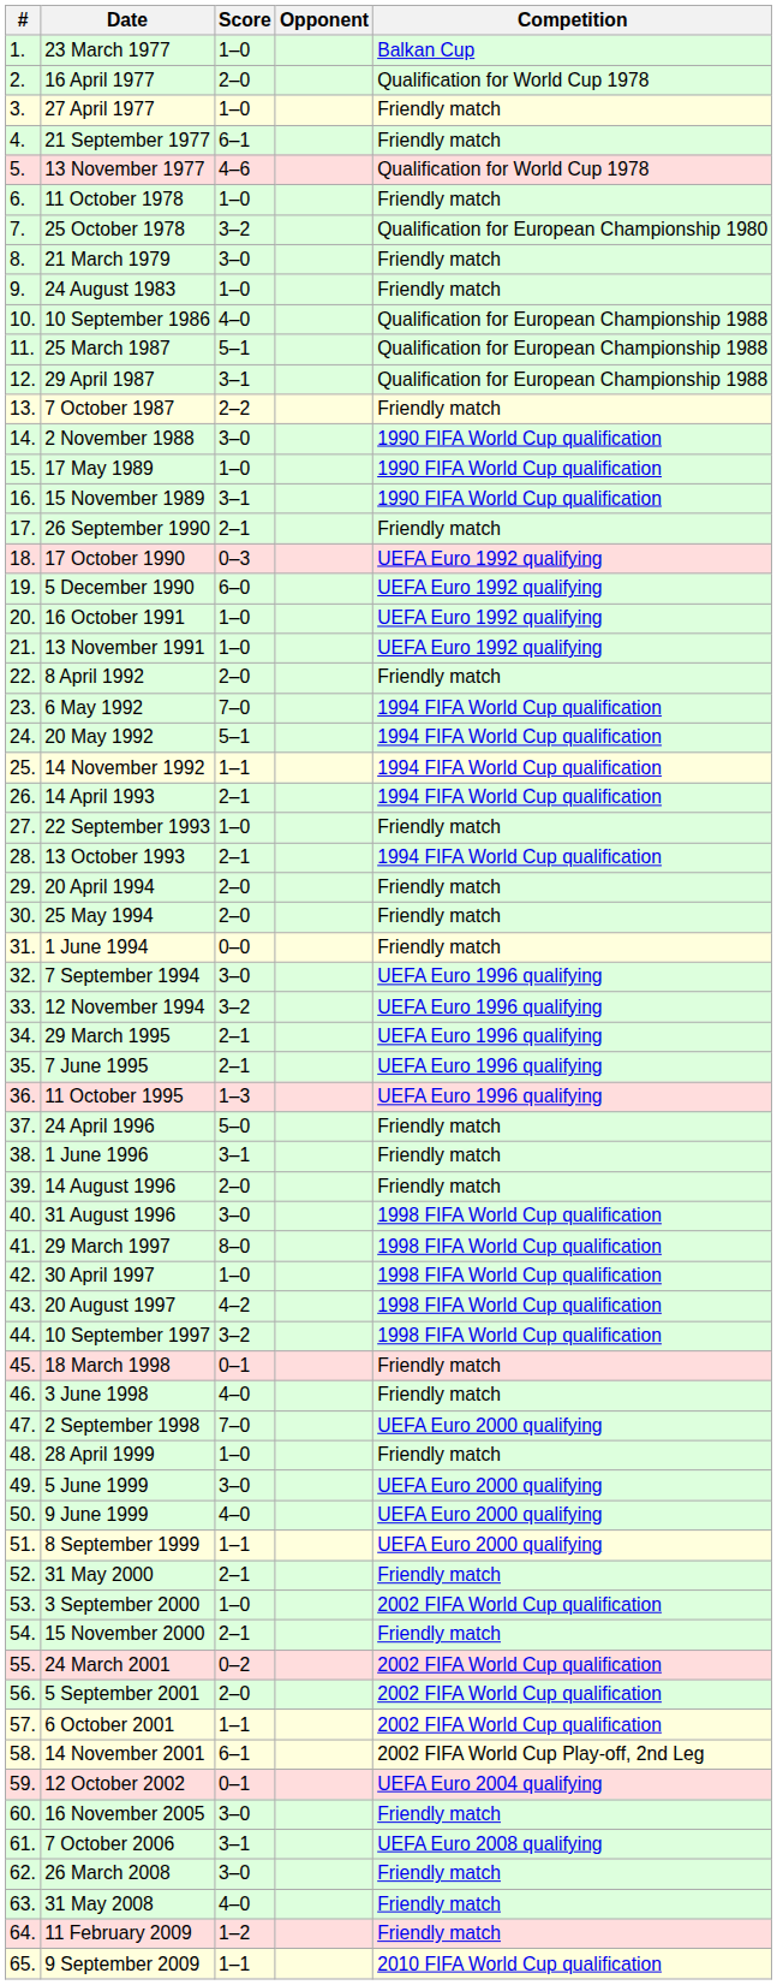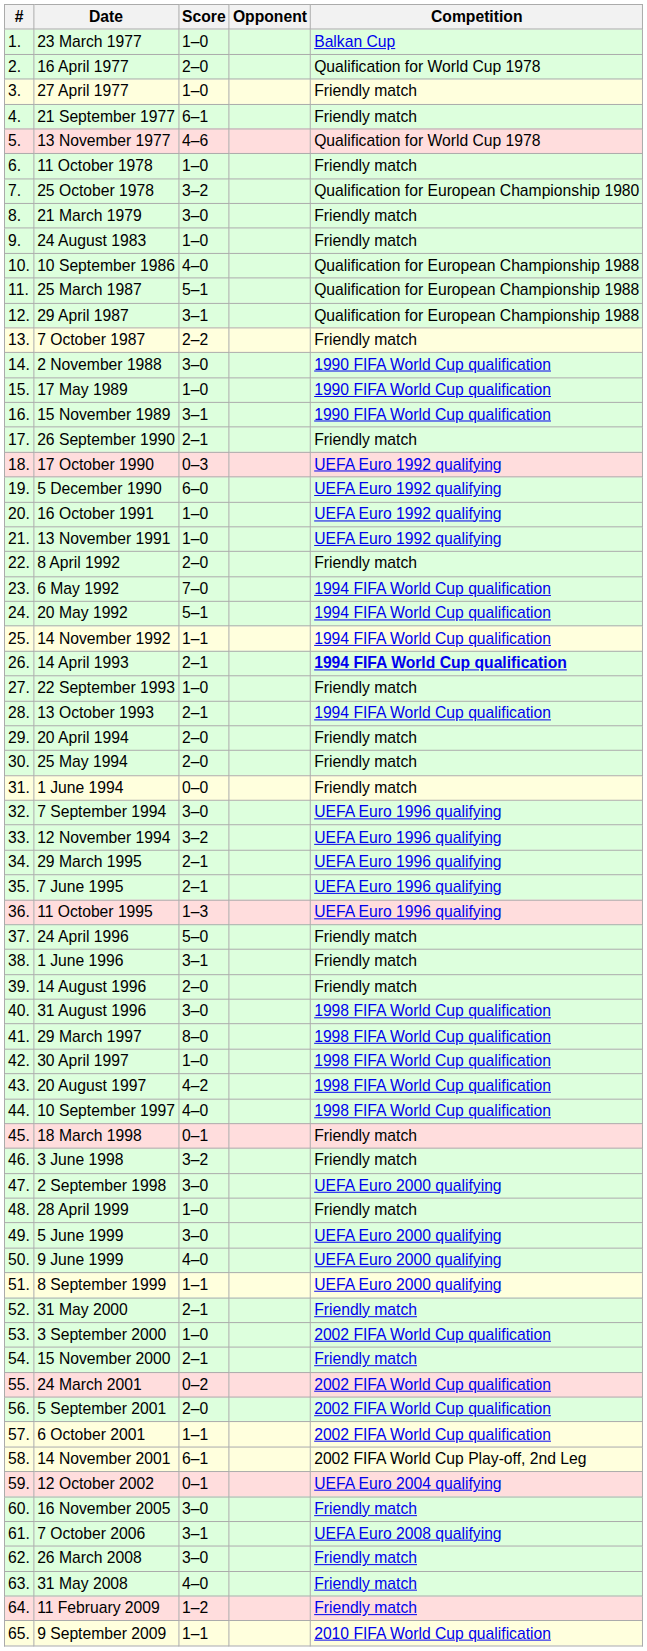14 April 1993 | Competition: normal -> bold
10 September 1997 | Score: 3–2 -> 4–0
3 June 1998 | Score: 4–0 -> 3–2
2 September 1998 | Score: 7–0 -> 3–0
